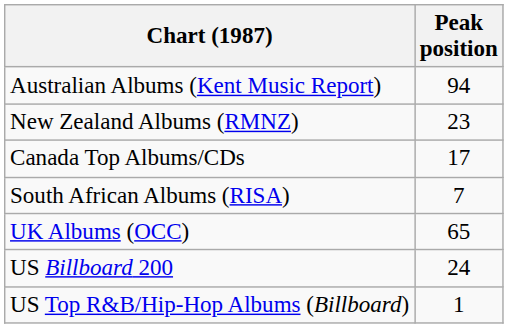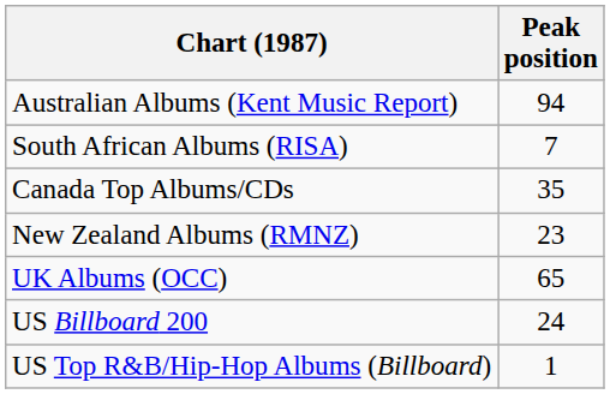rows swapped: South African Albums (RISA) <-> New Zealand Albums (RMNZ)
Canada Top Albums/CDs | Peak position: 17 -> 35
